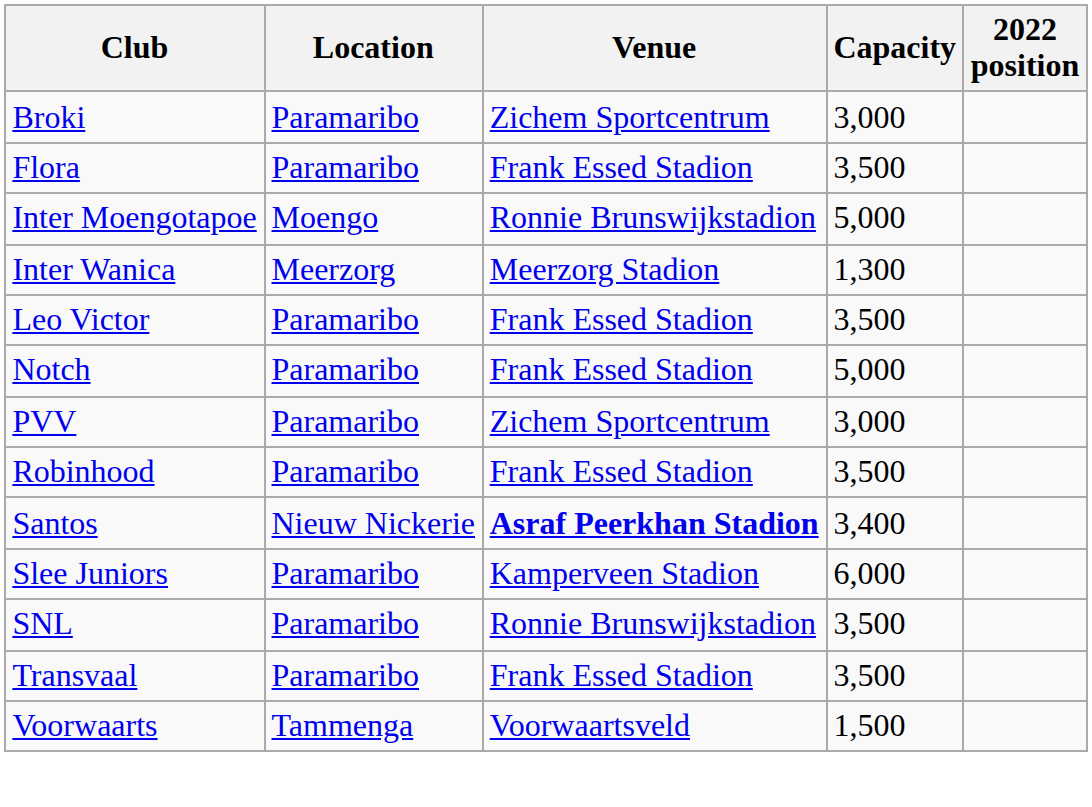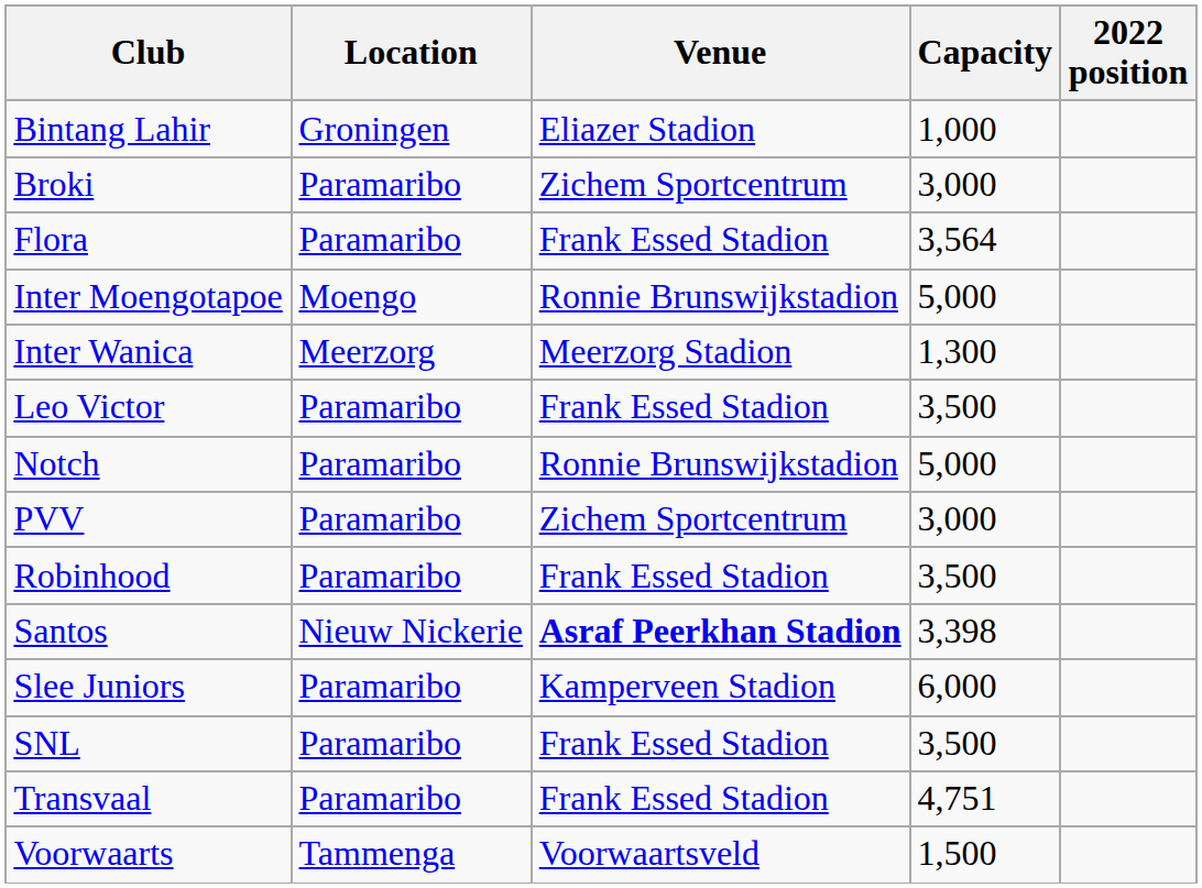+ row: Bintang Lahir | Groningen | Eliazer Stadion | 1,000
Flora | Capacity: 3,500 -> 3,564
Notch | Venue: Frank Essed Stadion -> Ronnie Brunswijkstadion
Santos | Capacity: 3,400 -> 3,398
SNL | Venue: Ronnie Brunswijkstadion -> Frank Essed Stadion
Transvaal | Capacity: 3,500 -> 4,751
